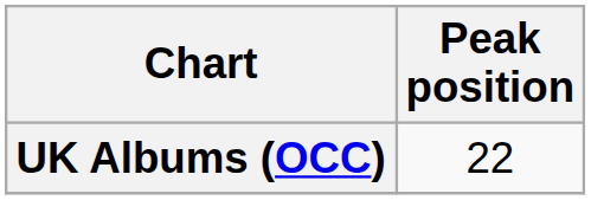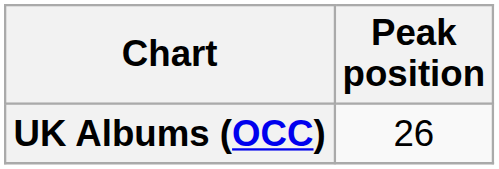UK Albums (OCC) | Peak position: 22 -> 26
